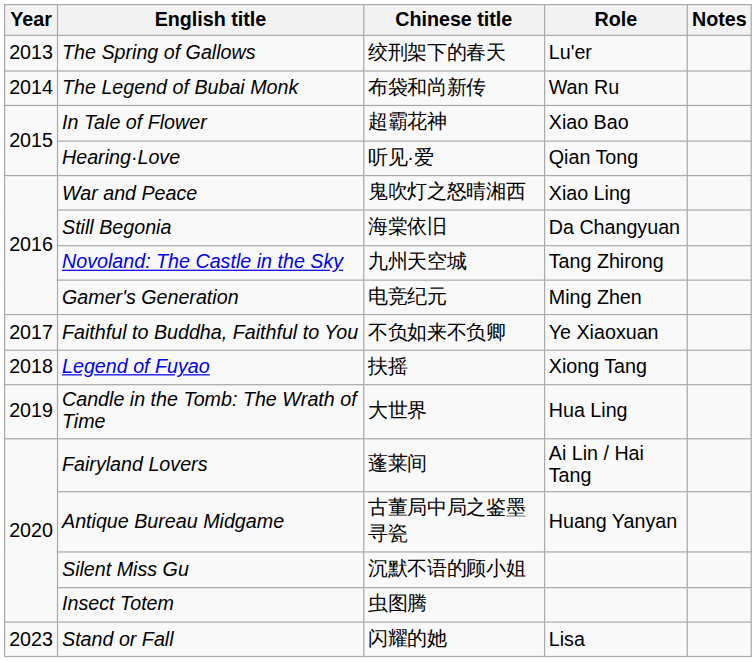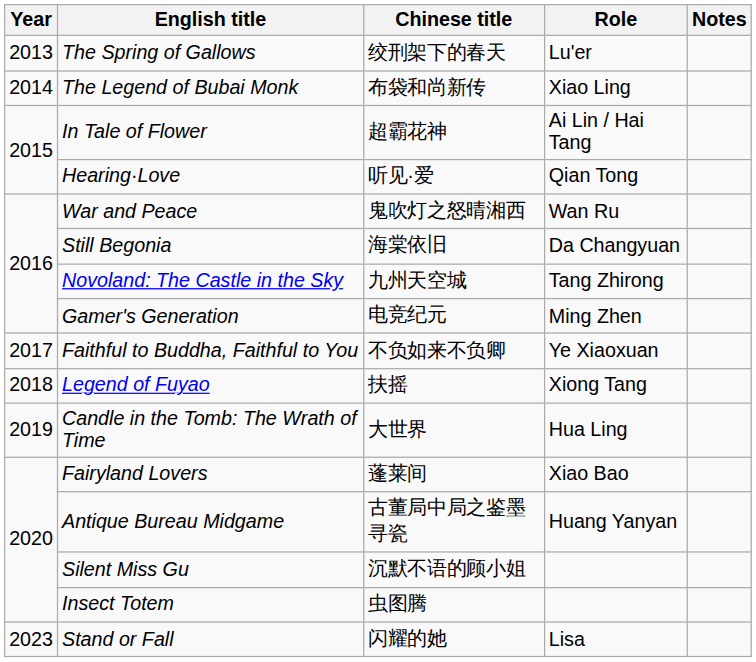The Legend of Bubai Monk | Role: Wan Ru -> Xiao Ling
In Tale of Flower | Role: Xiao Bao -> Ai Lin / Hai Tang
War and Peace | Role: Xiao Ling -> Wan Ru
Fairyland Lovers | Role: Ai Lin / Hai Tang -> Xiao Bao
